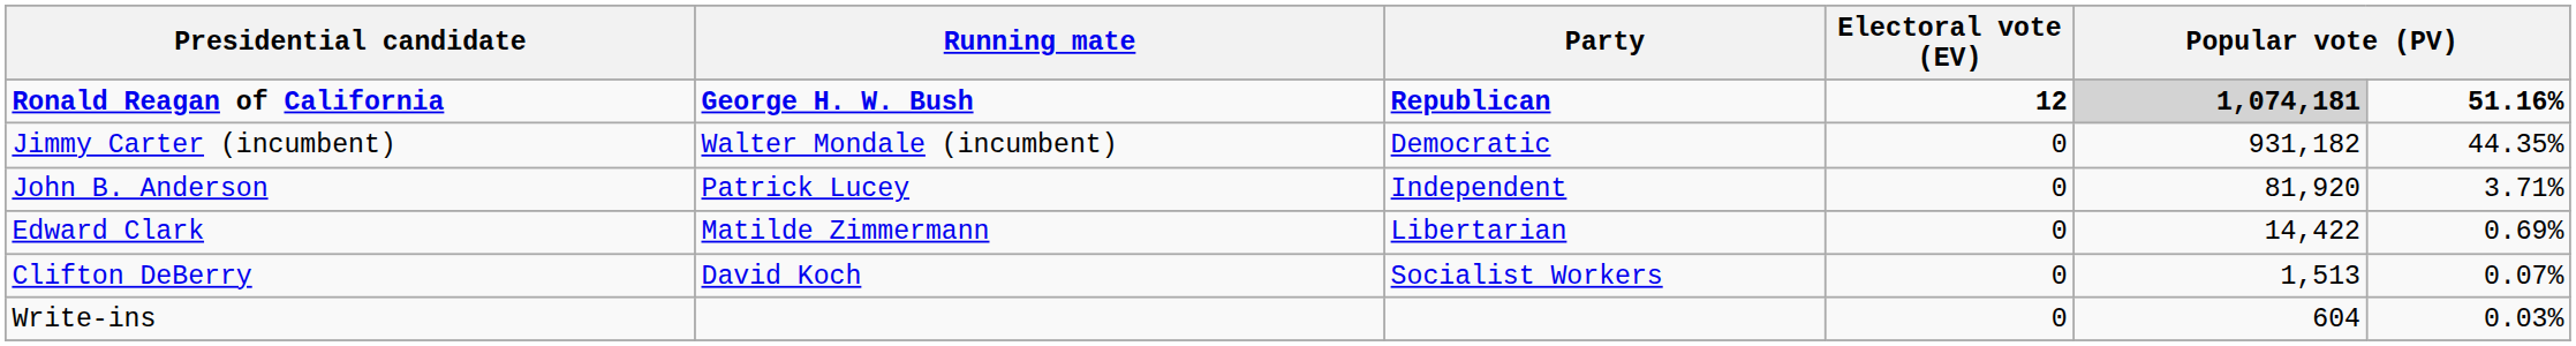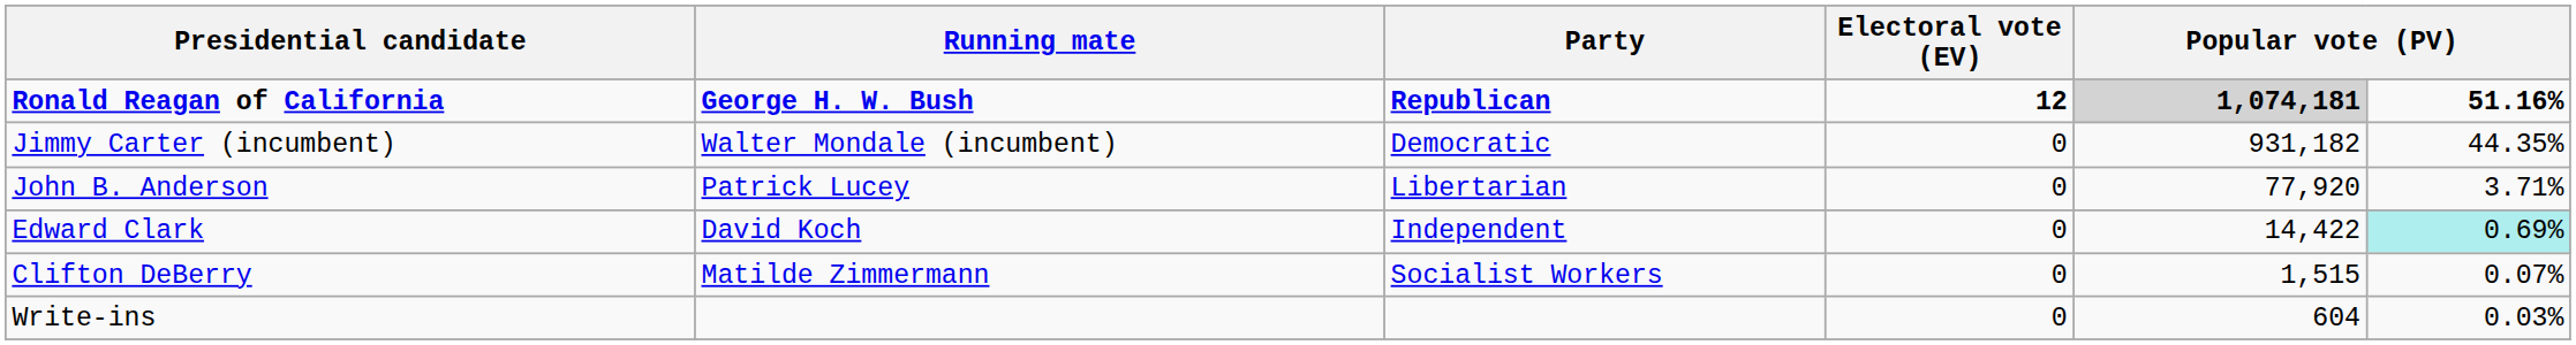John B. Anderson | Party: Independent -> Libertarian
John B. Anderson | column 5: 81,920 -> 77,920
Edward Clark | Running mate: Matilde Zimmermann -> David Koch
Edward Clark | Party: Libertarian -> Independent
Edward Clark | column 6: no background -> paleturquoise background
Clifton DeBerry | Running mate: David Koch -> Matilde Zimmermann
Clifton DeBerry | column 5: 1,513 -> 1,515
